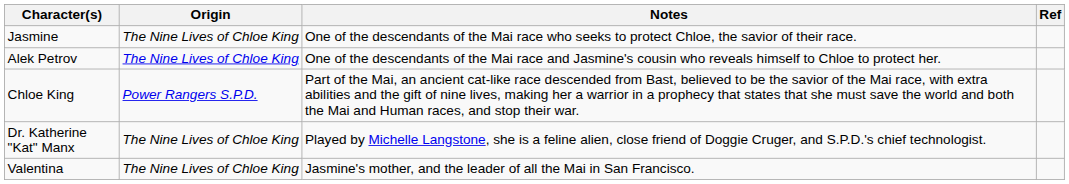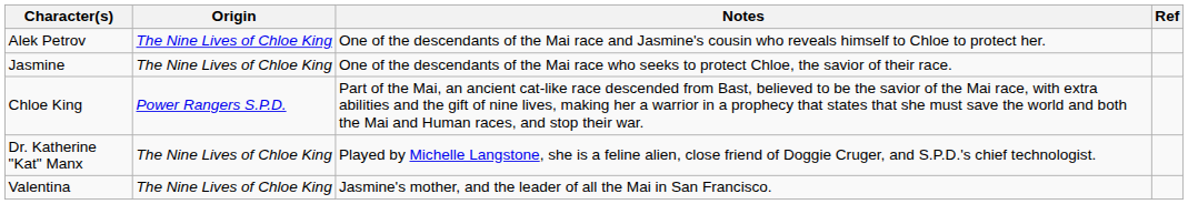rows swapped: Alek Petrov <-> Jasmine
